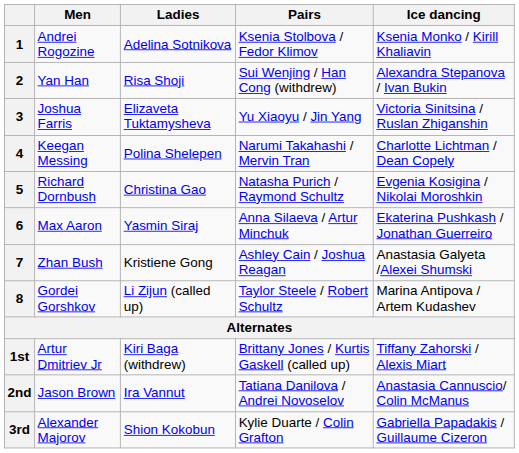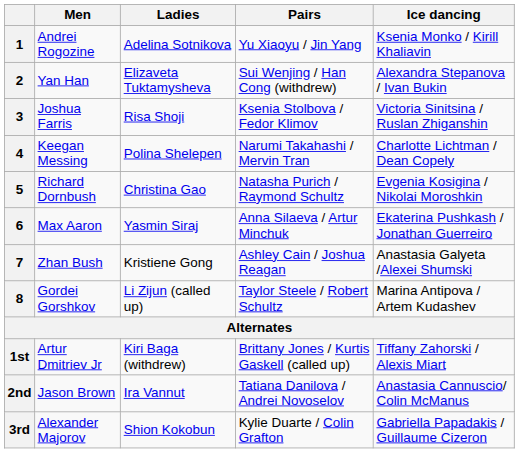1 | Pairs: Ksenia Stolbova / Fedor Klimov -> Yu Xiaoyu / Jin Yang
2 | Ladies: Risa Shoji -> Elizaveta Tuktamysheva
3 | Ladies: Elizaveta Tuktamysheva -> Risa Shoji
3 | Pairs: Yu Xiaoyu / Jin Yang -> Ksenia Stolbova / Fedor Klimov
